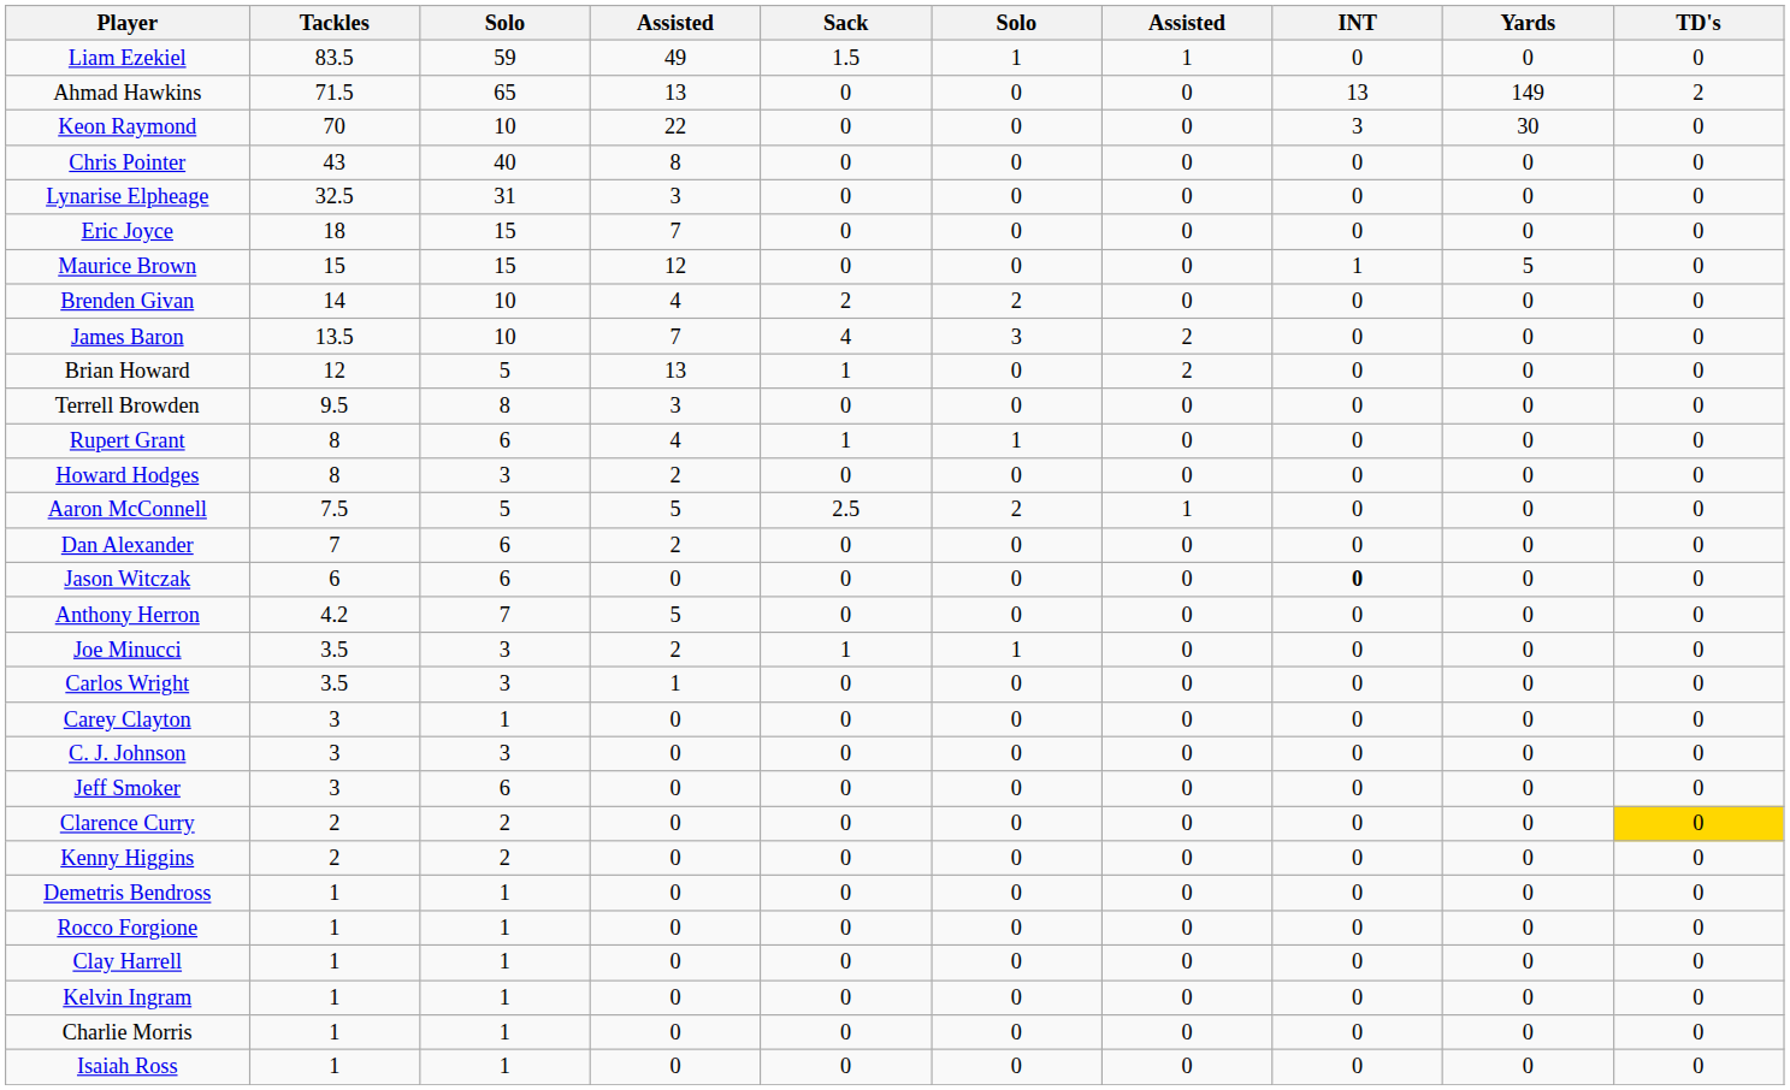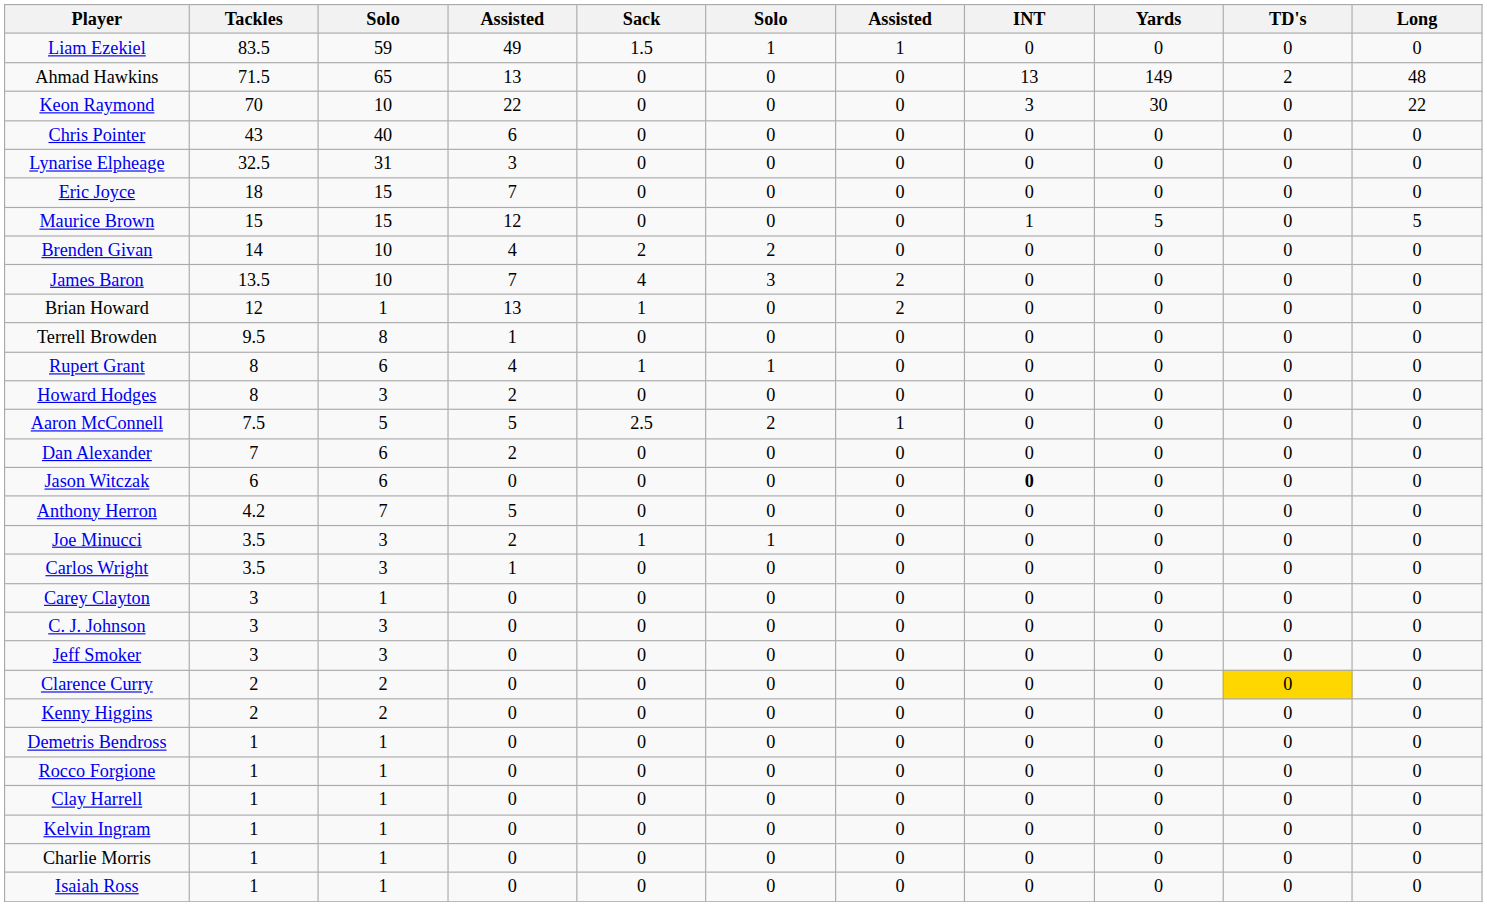+ column: Long | 0 | 48 | 22 | 0 | 0 | 0 | 5 | 0 | 0 | 0 | 0 | 0 | 0 | 0 | 0 | 0 | 0 | 0 | 0 | 0 | 0 | 0 | 0 | 0 | 0 | 0 | 0 | 0 | 0 | 0
Chris Pointer | column 4: 8 -> 6
Brian Howard | column 3: 5 -> 1
Terrell Browden | column 4: 3 -> 1
Jeff Smoker | column 3: 6 -> 3
